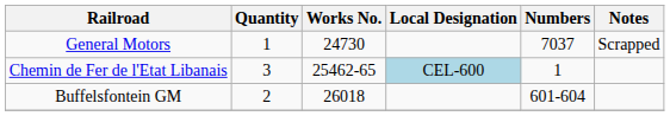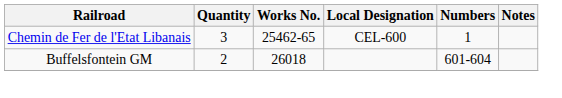- row: General Motors | 1 | 24730 | 7037 | Scrapped
Chemin de Fer de l'Etat Libanais | Local Designation: lightblue background -> no background
